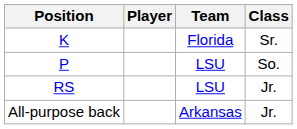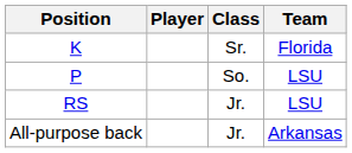columns swapped: Class <-> Team
